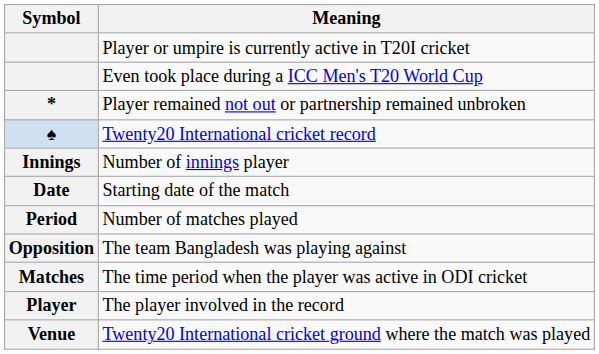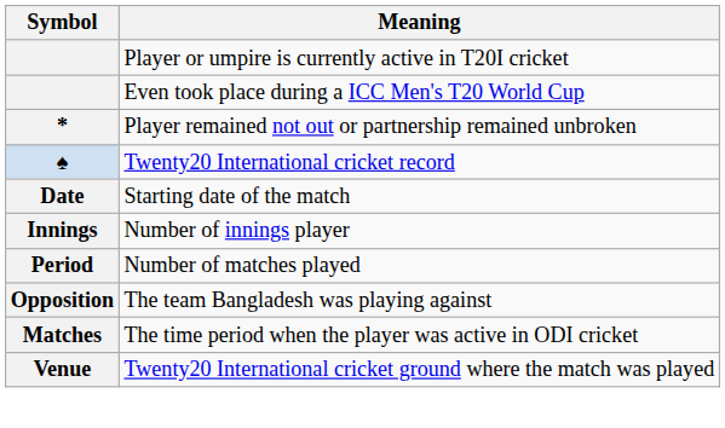rows swapped: Starting date of the match <-> Number of innings player
- row: Player | The player involved in the record
